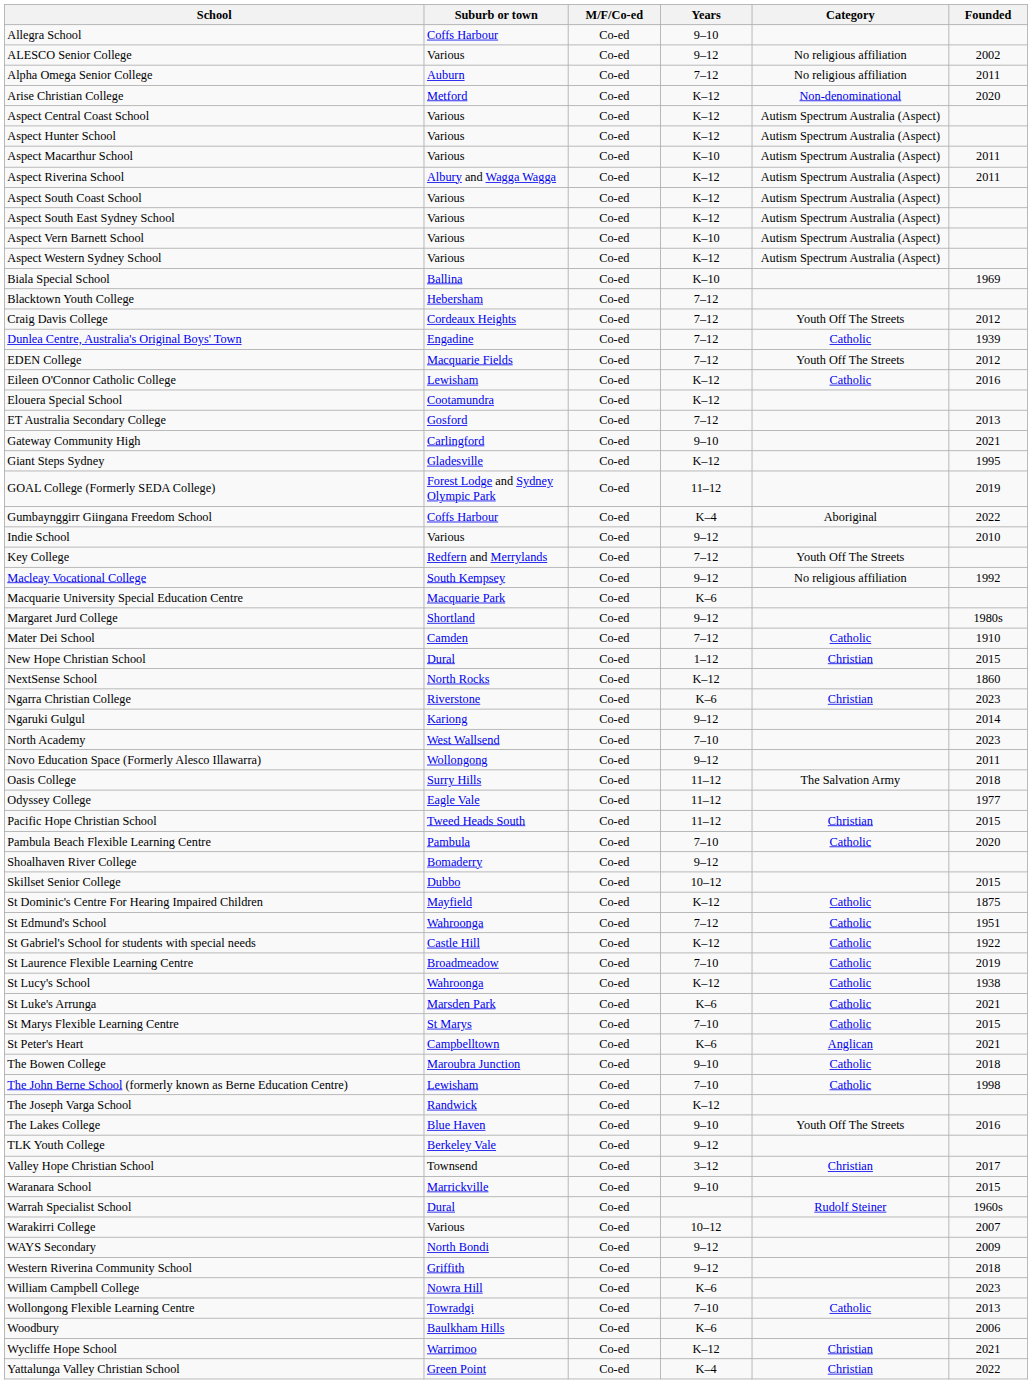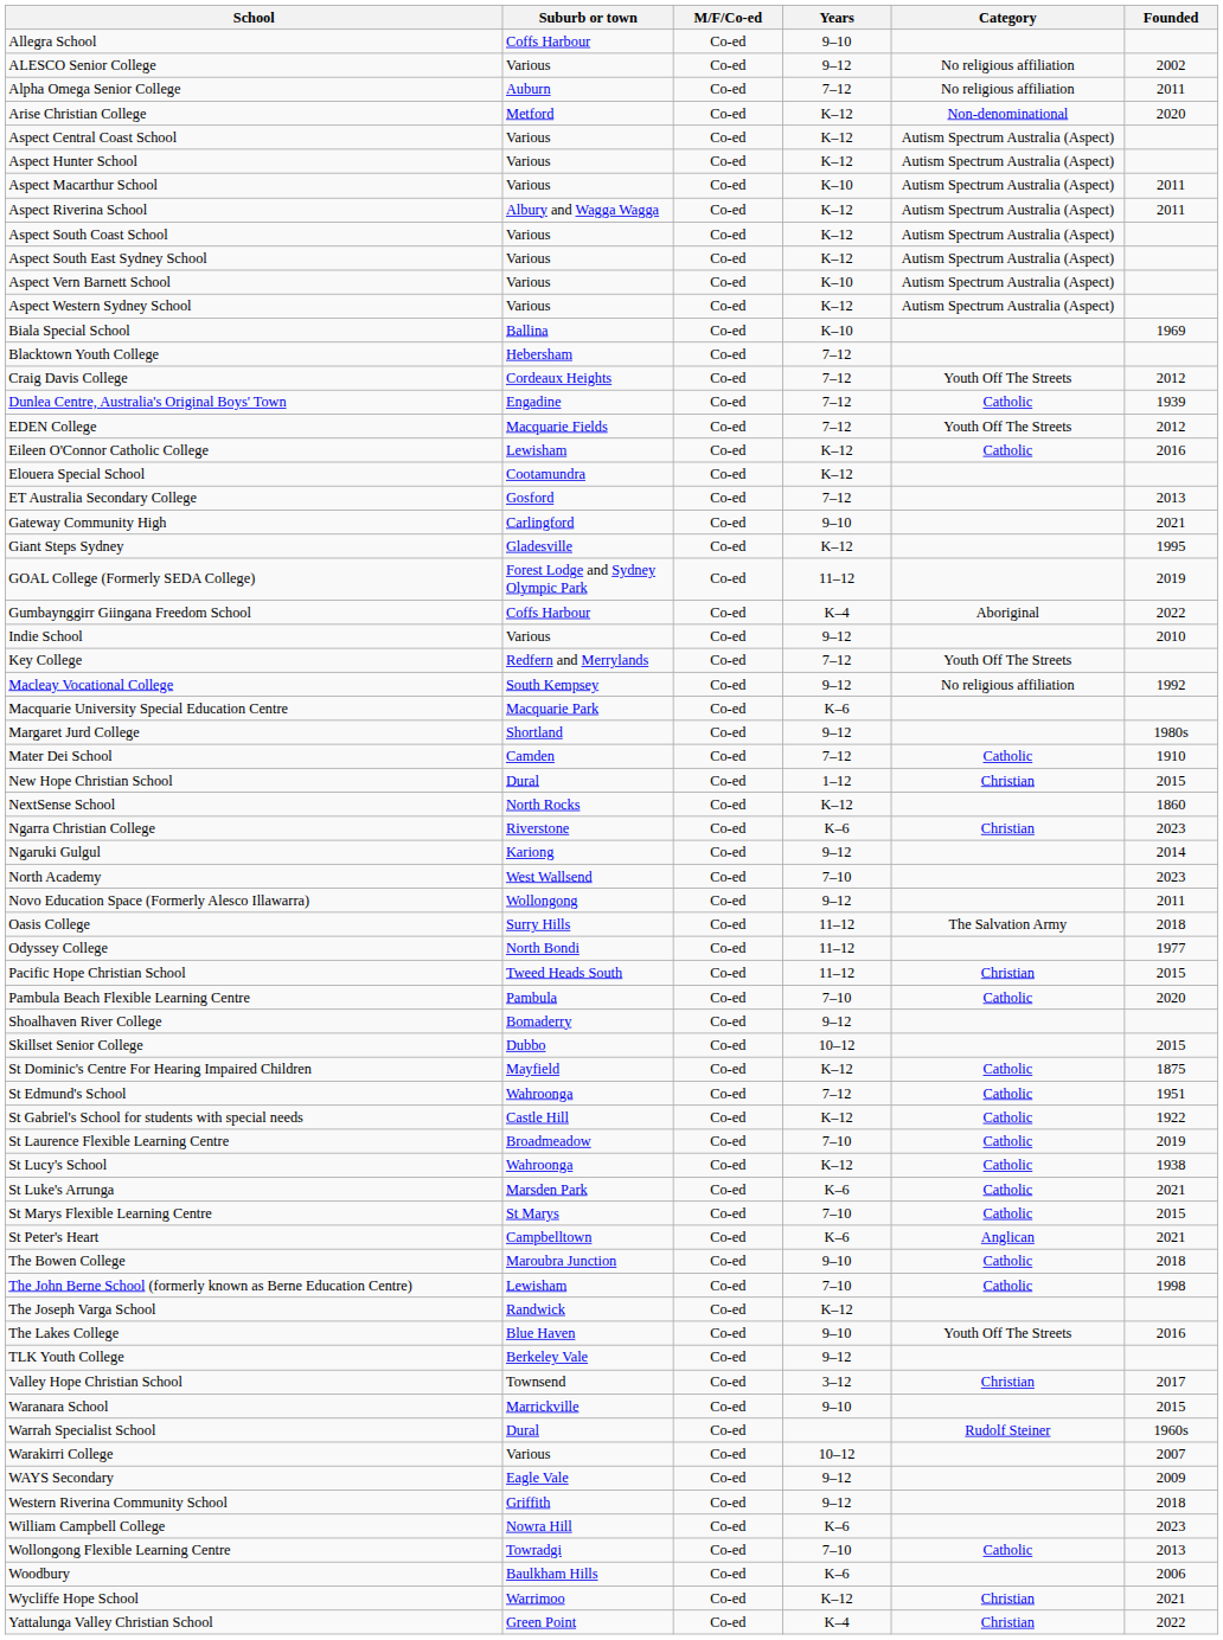Odyssey College | Suburb or town: Eagle Vale -> North Bondi
WAYS Secondary | Suburb or town: North Bondi -> Eagle Vale
